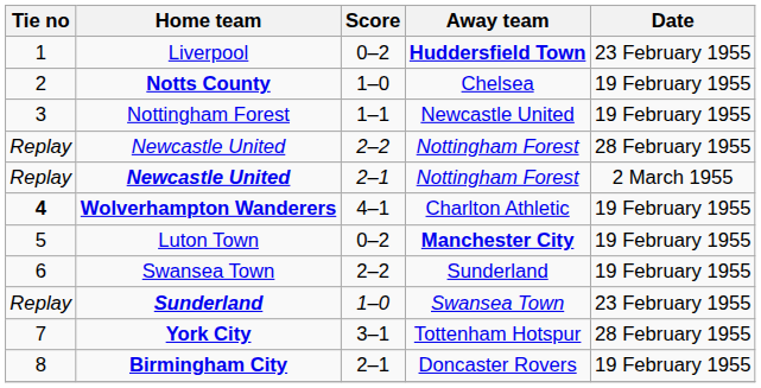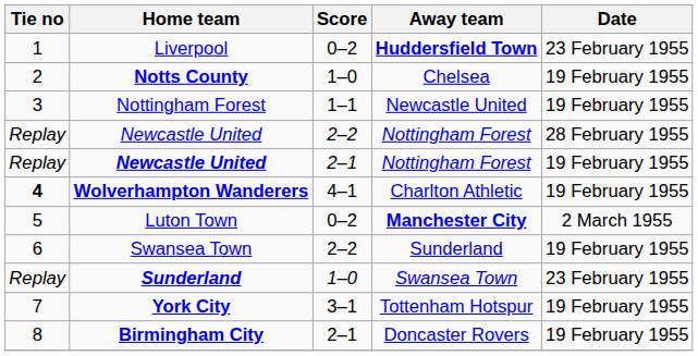Newcastle United / 2–1 | Date: 2 March 1955 -> 19 February 1955
Luton Town | Date: 19 February 1955 -> 2 March 1955
York City | Date: 28 February 1955 -> 19 February 1955
